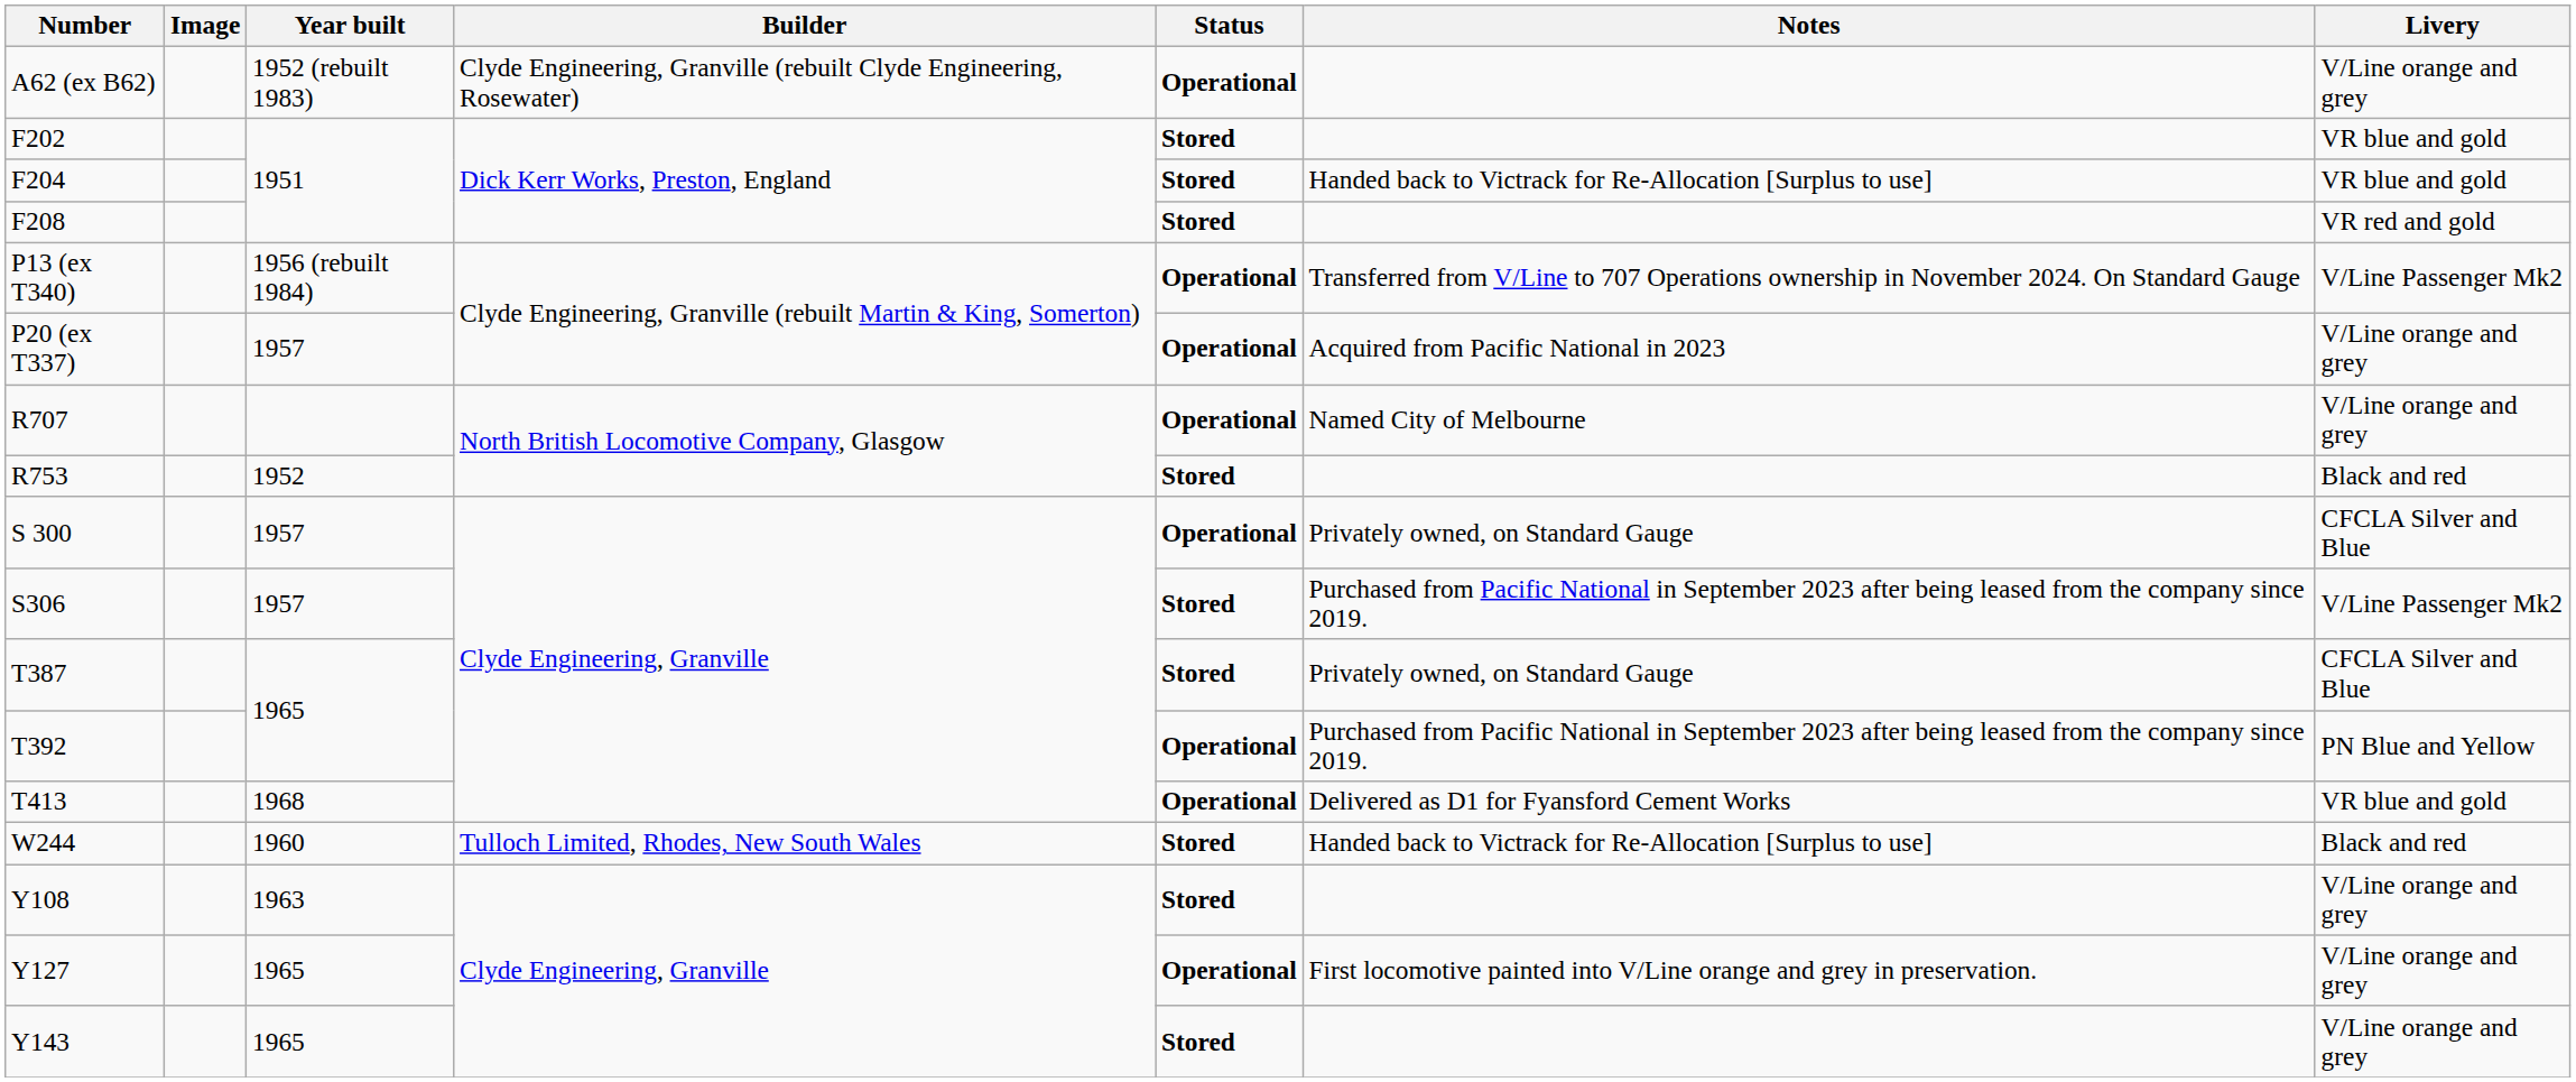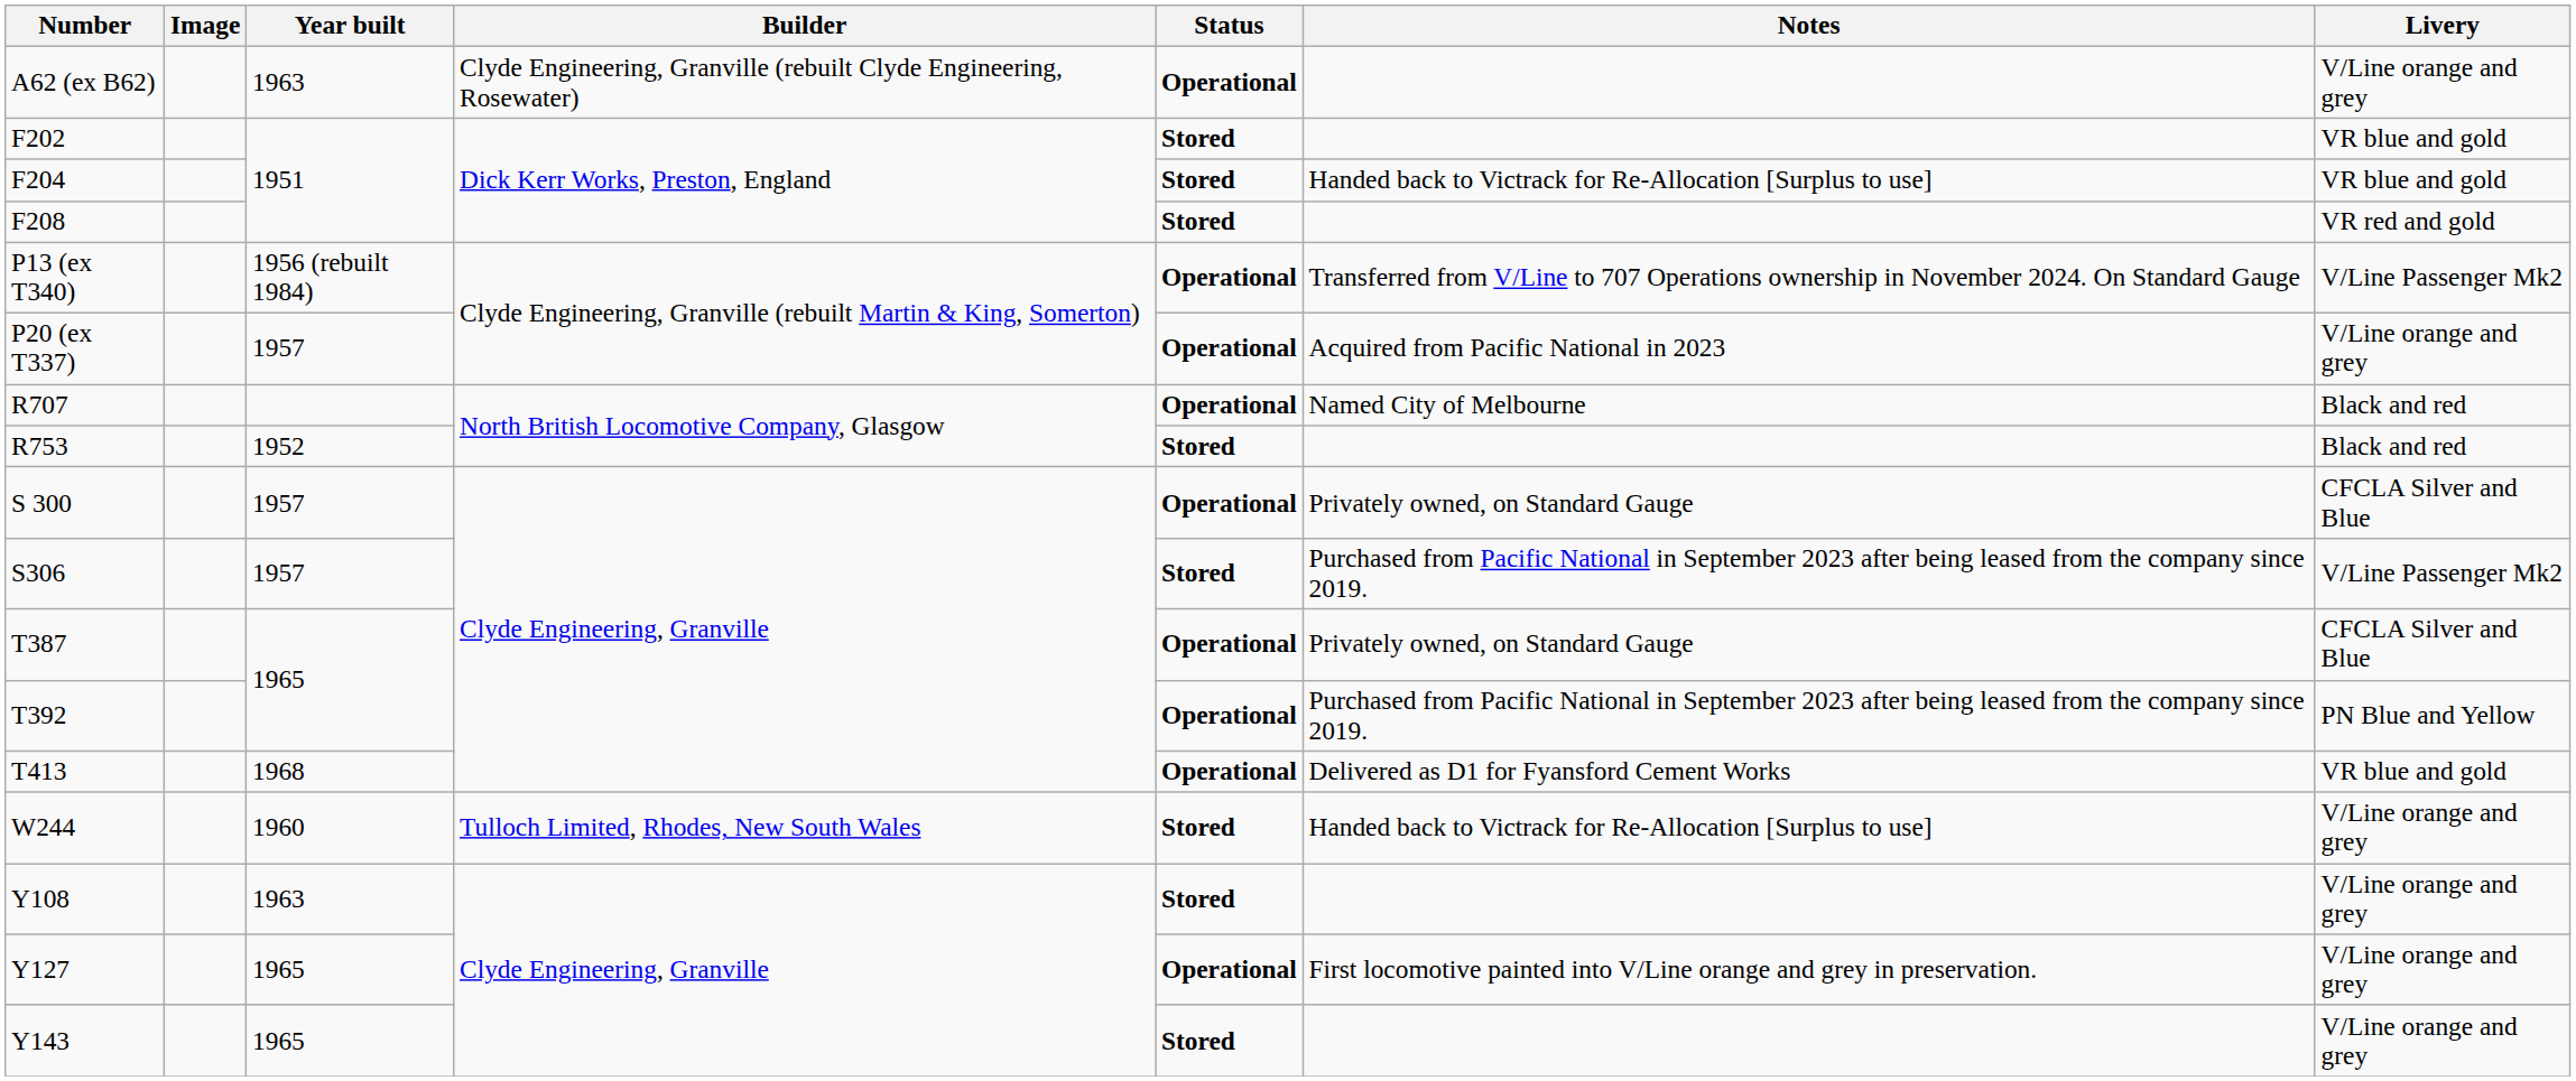A62 (ex B62) | Year built: 1952 (rebuilt 1983) -> 1963
R707 | Livery: V/Line orange and grey -> Black and red
T387 | Status: Stored -> Operational
W244 | Livery: Black and red -> V/Line orange and grey
